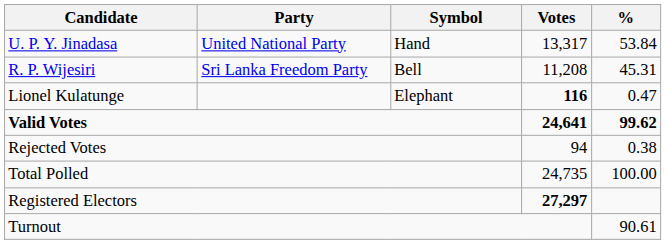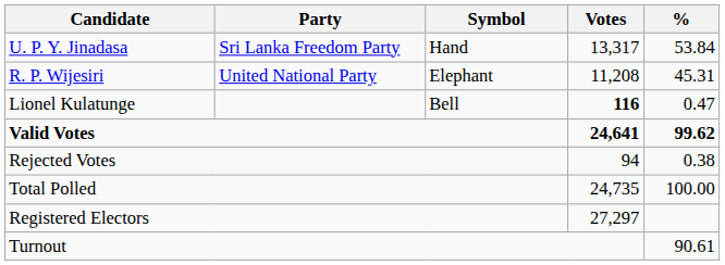U. P. Y. Jinadasa | Party: United National Party -> Sri Lanka Freedom Party
R. P. Wijesiri | Party: Sri Lanka Freedom Party -> United National Party
R. P. Wijesiri | Symbol: Bell -> Elephant
Lionel Kulatunge | Symbol: Elephant -> Bell
Registered Electors | Votes: bold -> normal
